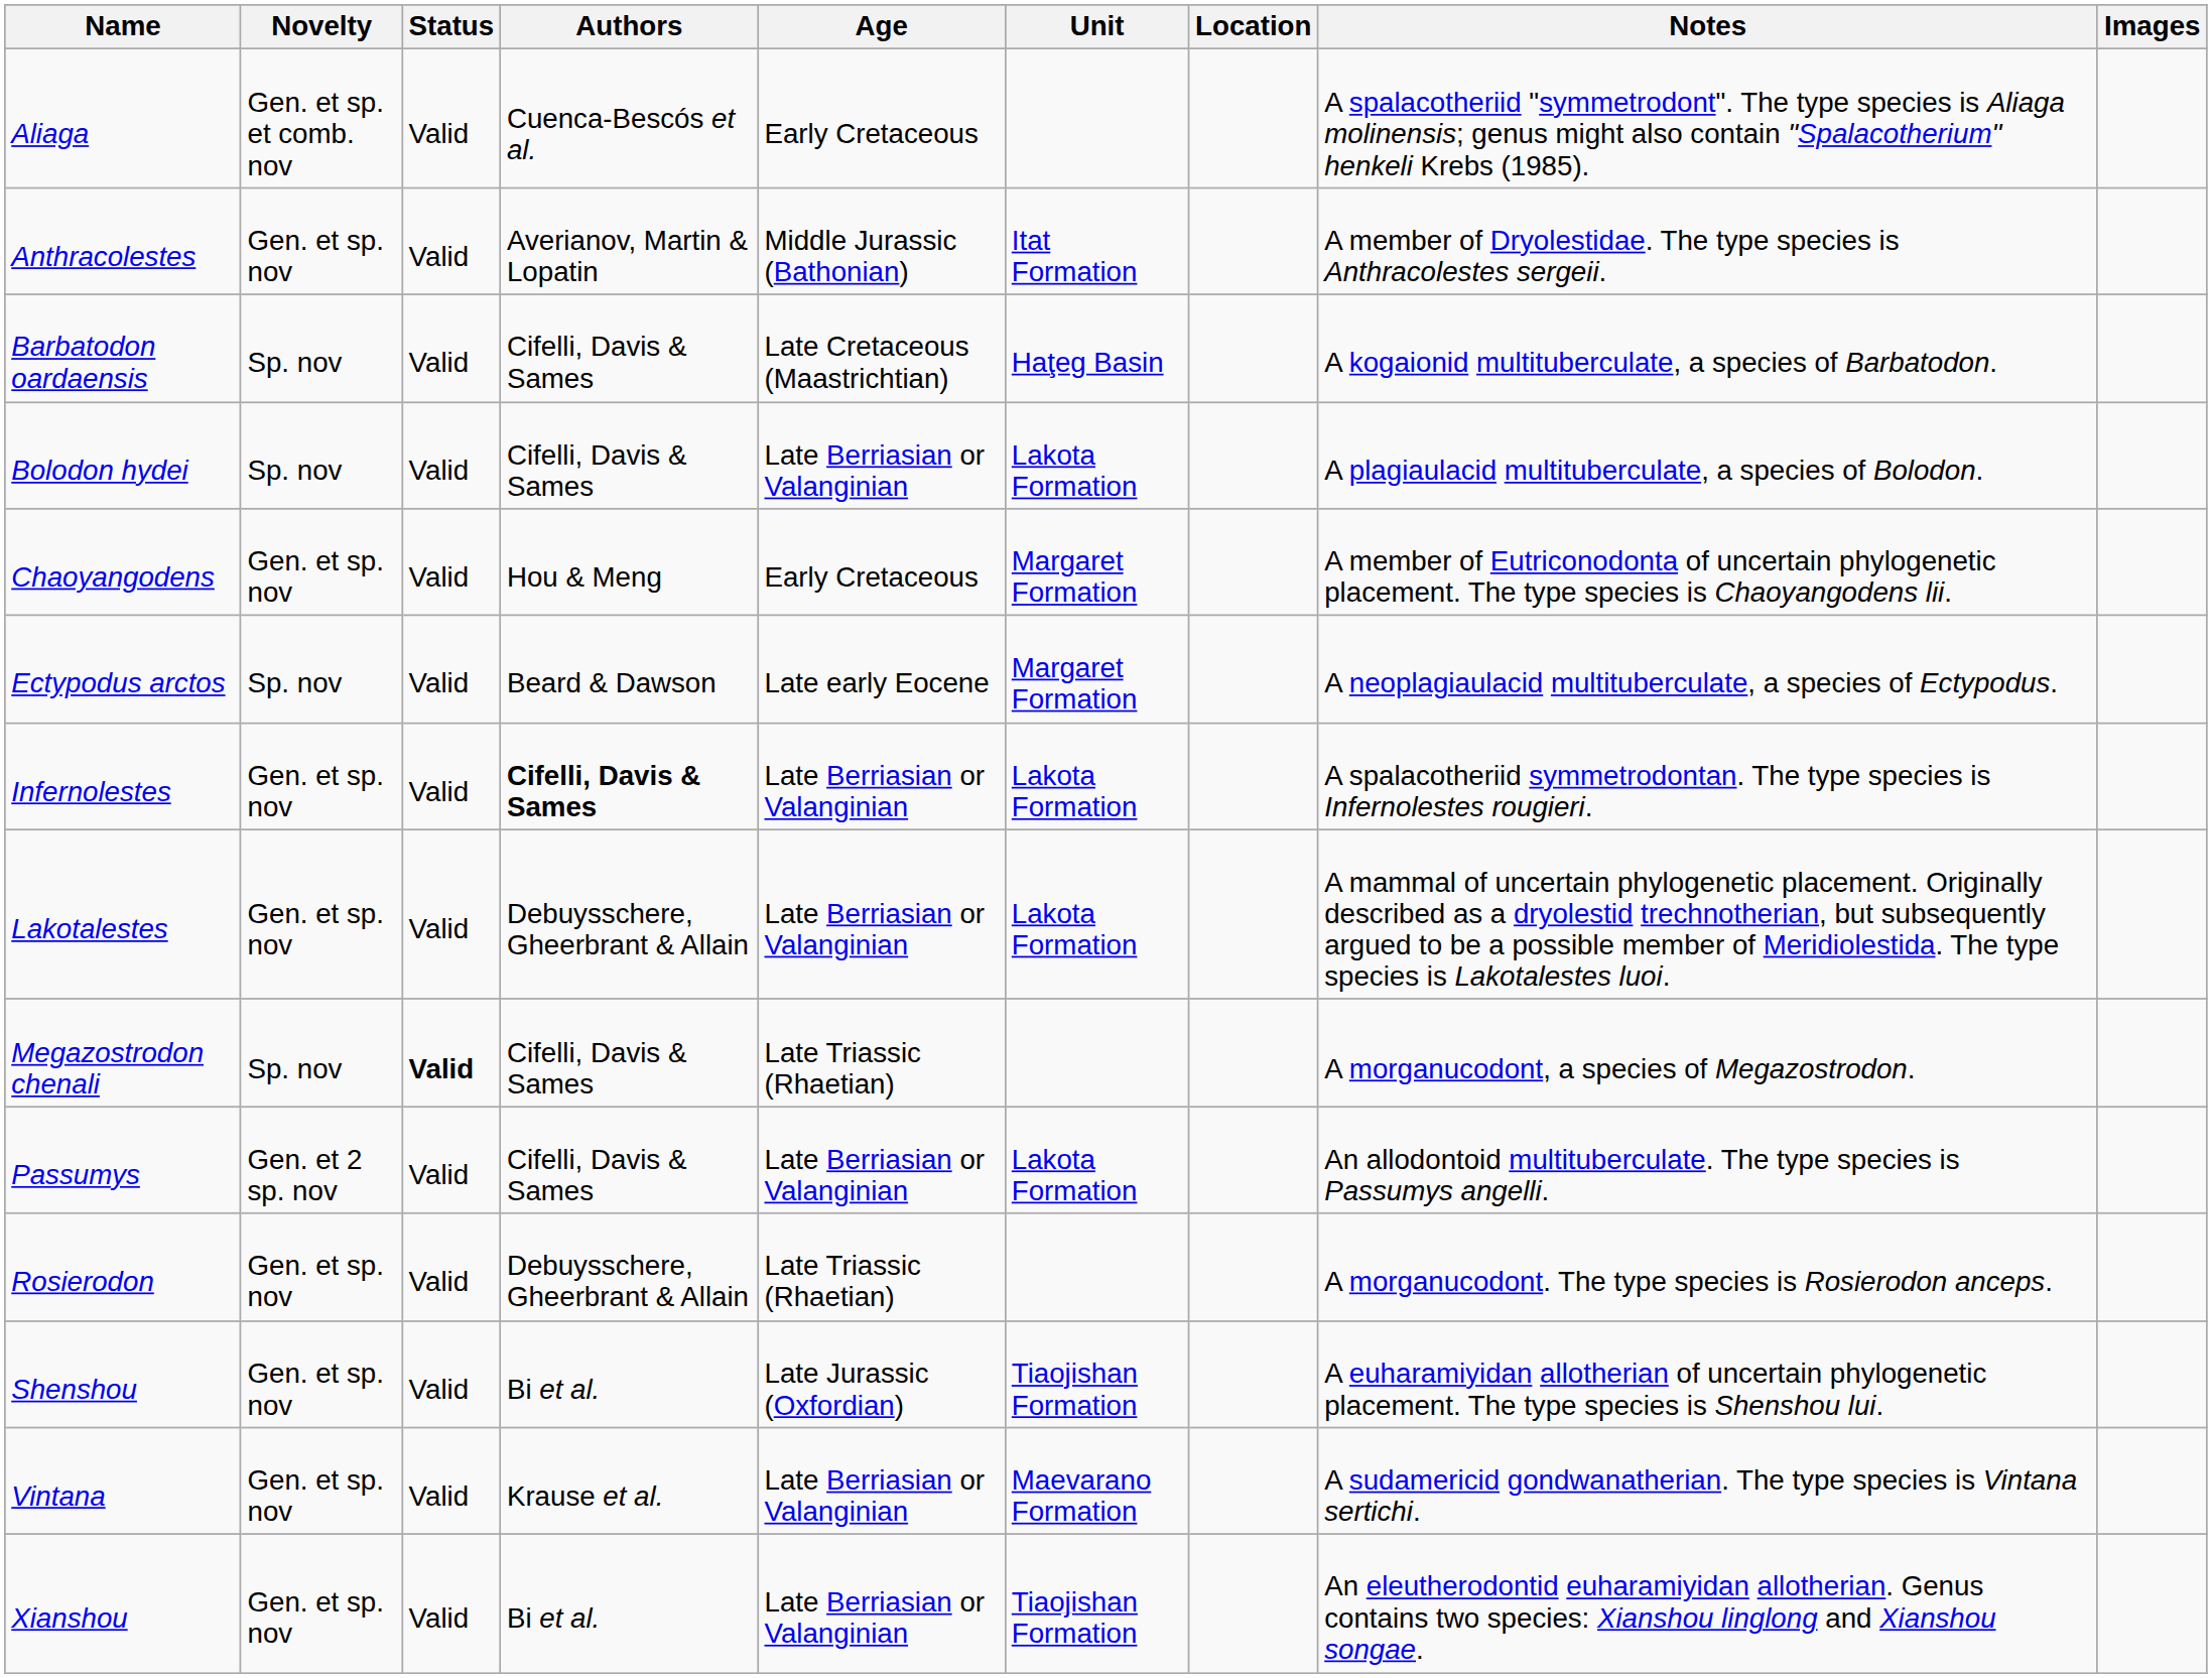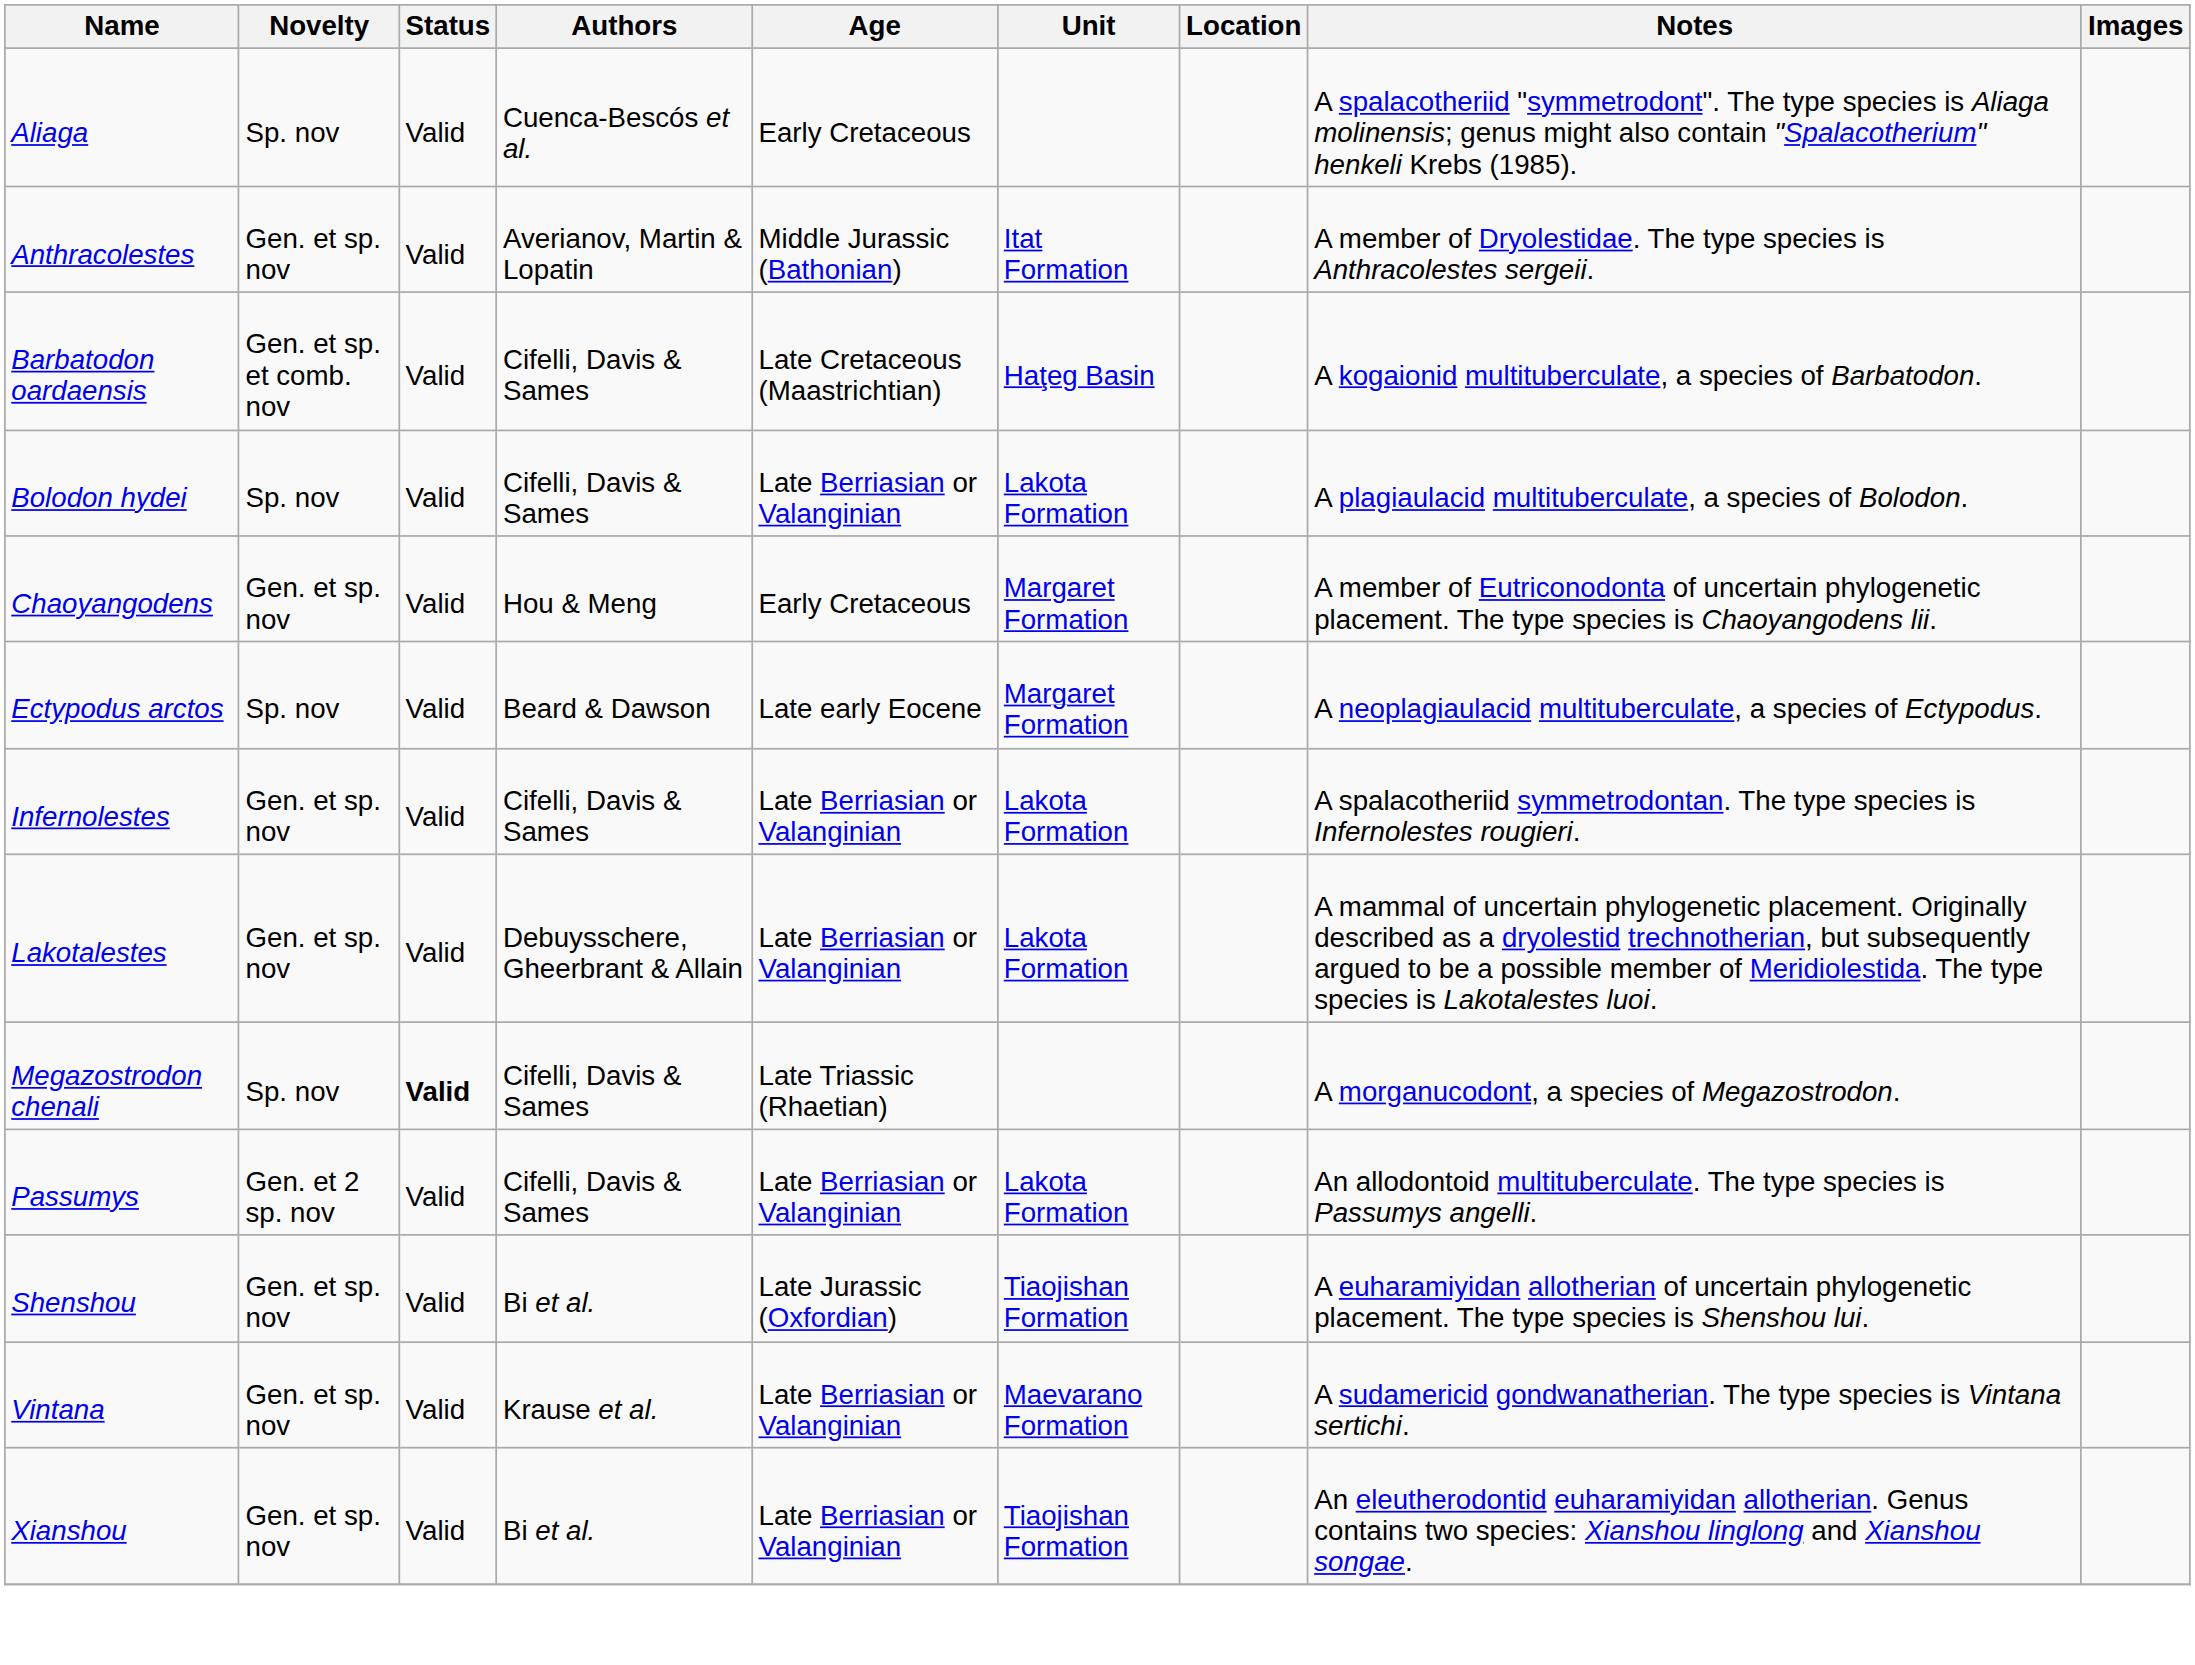Aliaga | Novelty: Gen. et sp. et comb. nov -> Sp. nov
Barbatodon oardaensis | Novelty: Sp. nov -> Gen. et sp. et comb. nov
Infernolestes | Authors: bold -> normal
- row: Rosierodon | Gen. et sp. nov | Valid | Debuysschere, Gheerbrant & Allain | Late Triassic (Rhaetian) | A morganucodont. The type species is Rosierodon anceps.
